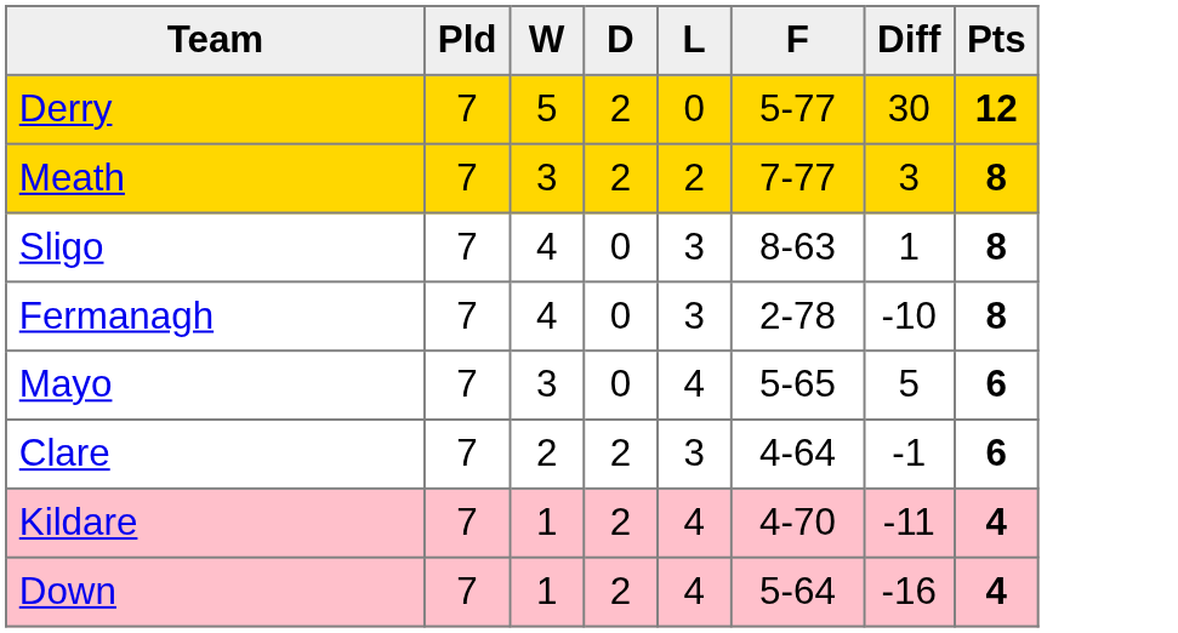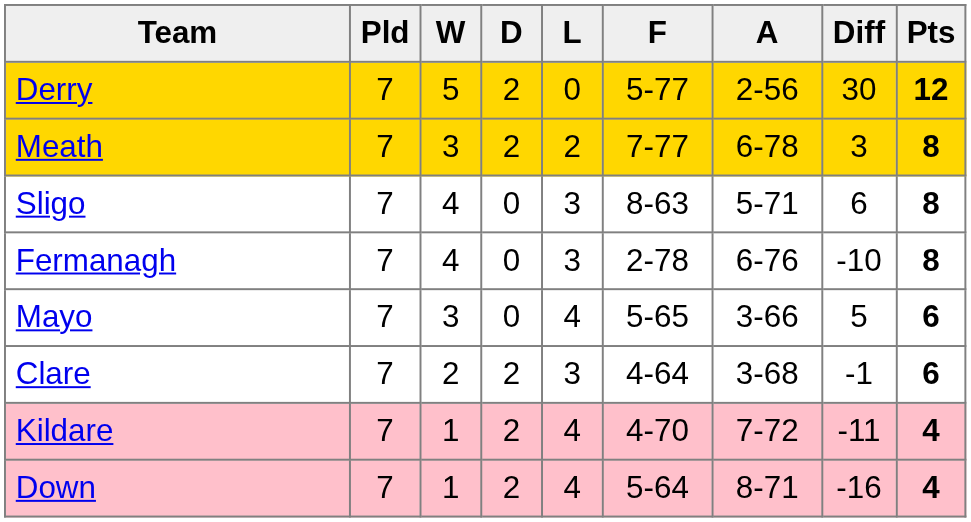+ column: A | 2-56 | 6-78 | 5-71 | 6-76 | 3-66 | 3-68 | 7-72 | 8-71
Sligo | Diff: 1 -> 6
